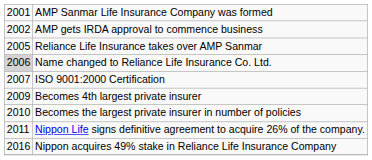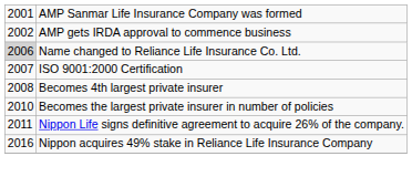- row: 2005 | Reliance Life Insurance takes over AMP Sanmar
Becomes 4th largest private insurer | column 1: 2009 -> 2008
